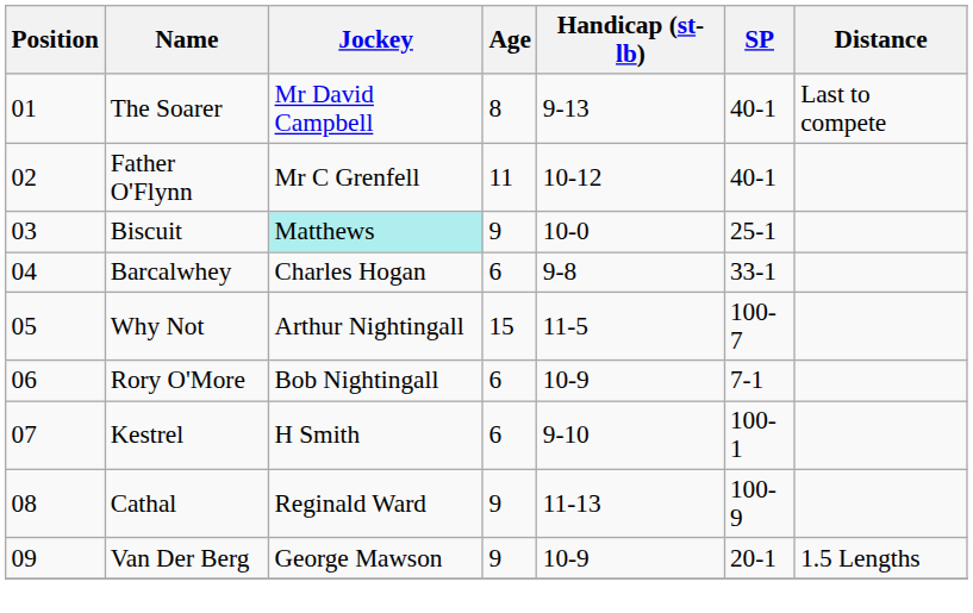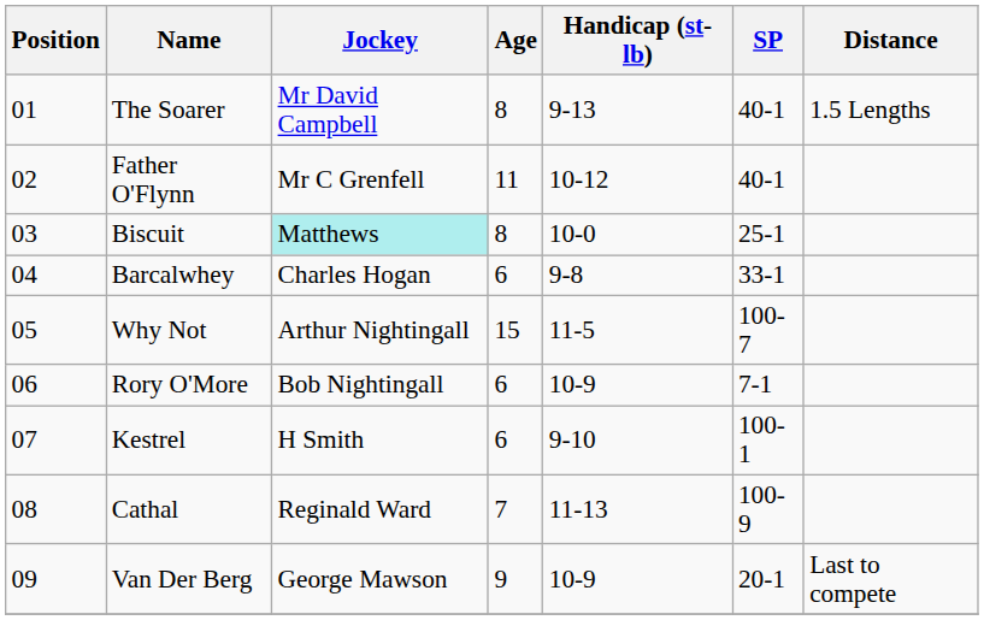The Soarer | Distance: Last to compete -> 1.5 Lengths
Biscuit | Age: 9 -> 8
Cathal | Age: 9 -> 7
Van Der Berg | Distance: 1.5 Lengths -> Last to compete
